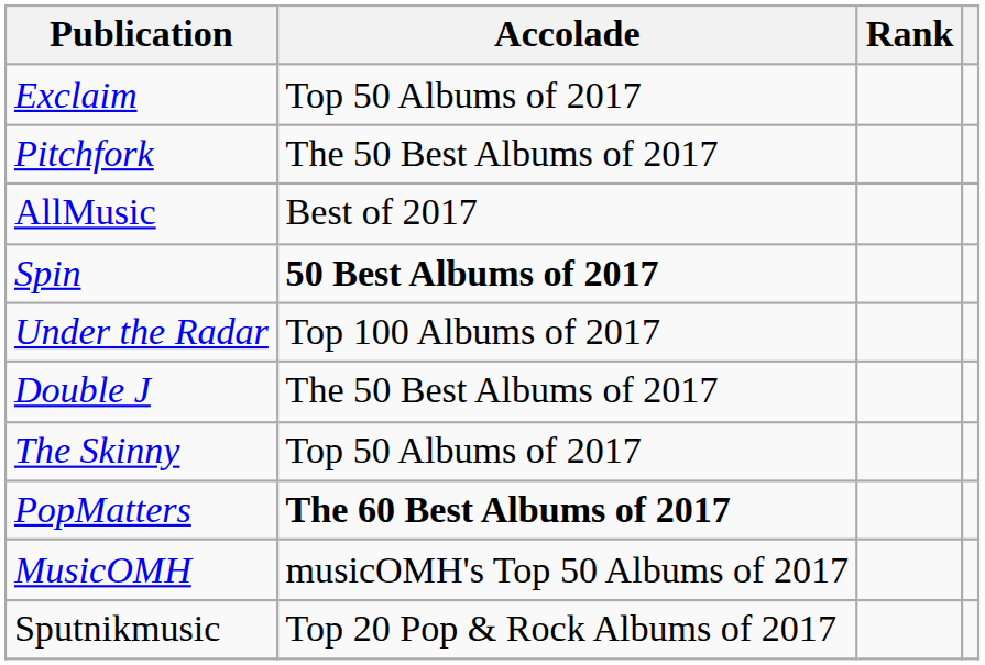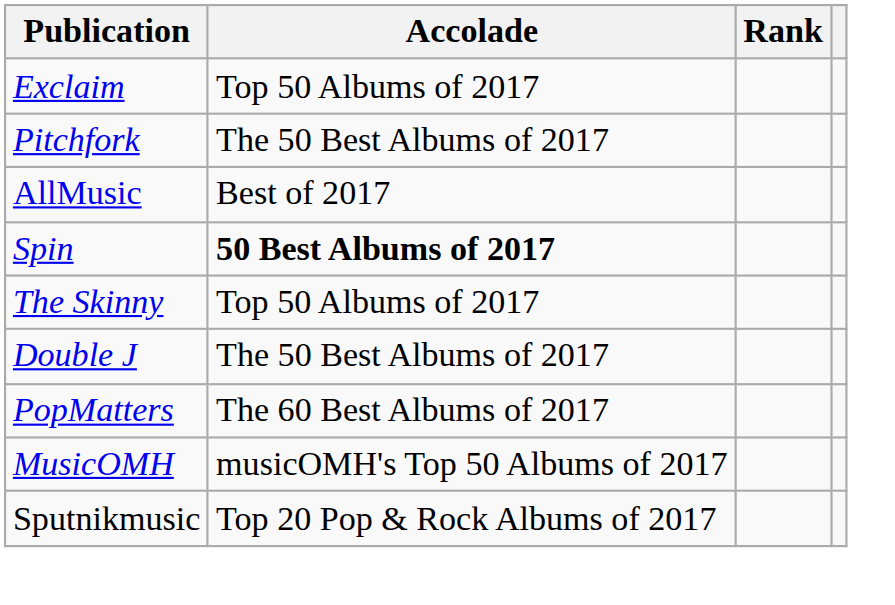- row: Under the Radar | Top 100 Albums of 2017
rows swapped: Double J <-> The Skinny
PopMatters | Accolade: bold -> normal
